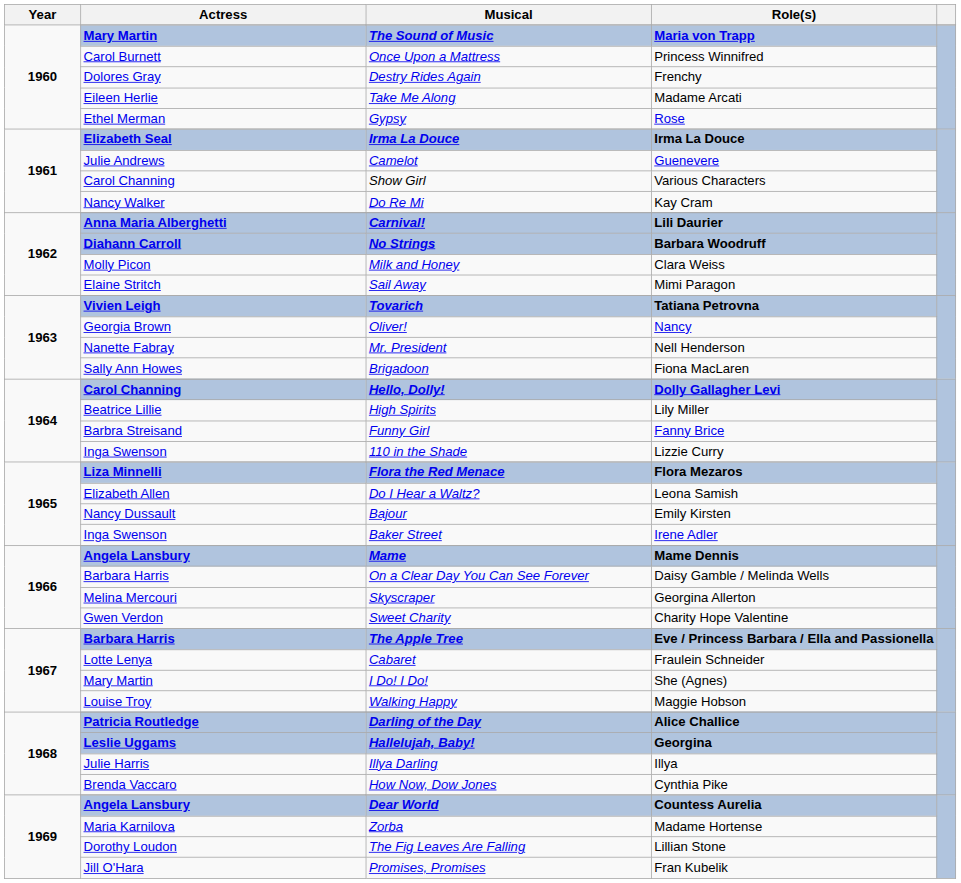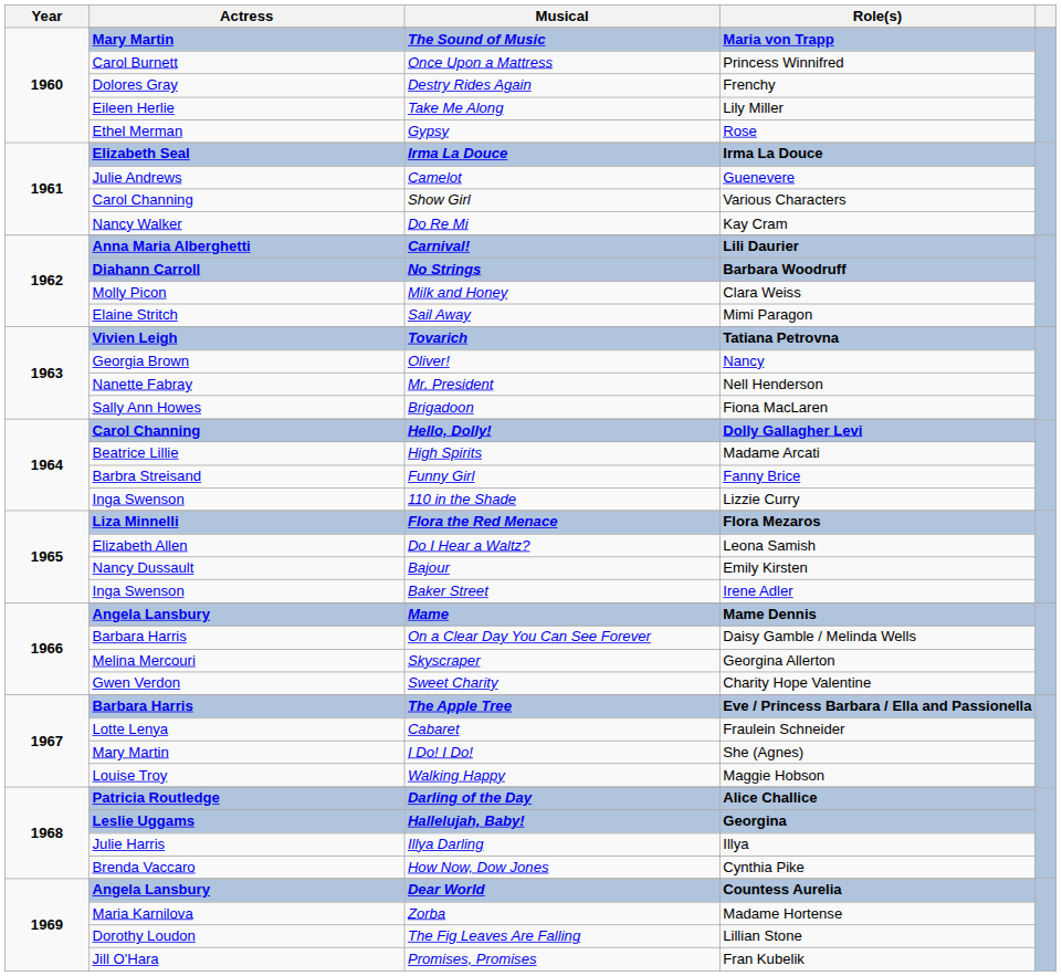Take Me Along | Role(s): Madame Arcati -> Lily Miller
High Spirits | Role(s): Lily Miller -> Madame Arcati
